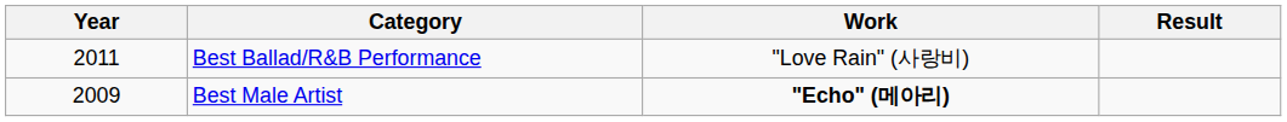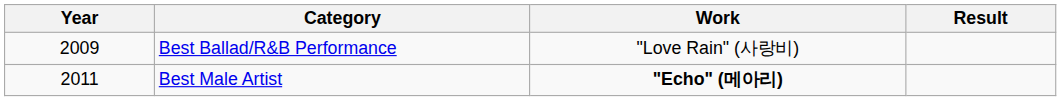Best Ballad/R&B Performance | Year: 2011 -> 2009
Best Male Artist | Year: 2009 -> 2011
